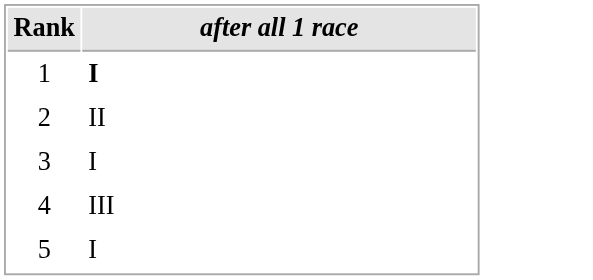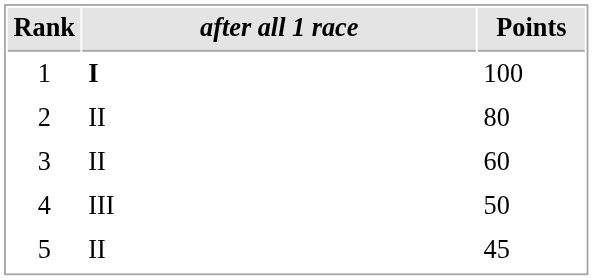+ column: Points | 100 | 80 | 60 | 50 | 45
3 | after all 1 race: I -> II
5 | after all 1 race: I -> II
